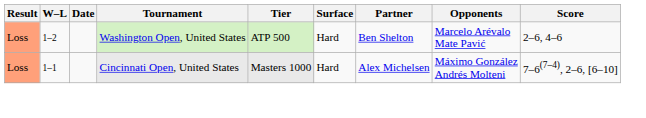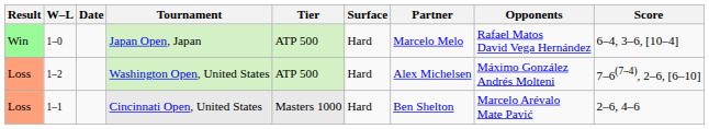+ row: Win | 1–0 | Japan Open, Japan | ATP 500 | Hard | Marcelo Melo | Rafael Matos David Vega Hernández | 6–4, 3–6, [10–4]
Washington Open, United States | Partner: Ben Shelton -> Alex Michelsen
Washington Open, United States | Opponents: Marcelo Arévalo Mate Pavić -> Máximo González Andrés Molteni
Washington Open, United States | Score: 2–6, 4–6 -> 7–6(7–4), 2–6, [6–10]
Cincinnati Open, United States | Partner: Alex Michelsen -> Ben Shelton
Cincinnati Open, United States | Opponents: Máximo González Andrés Molteni -> Marcelo Arévalo Mate Pavić
Cincinnati Open, United States | Score: 7–6(7–4), 2–6, [6–10] -> 2–6, 4–6
